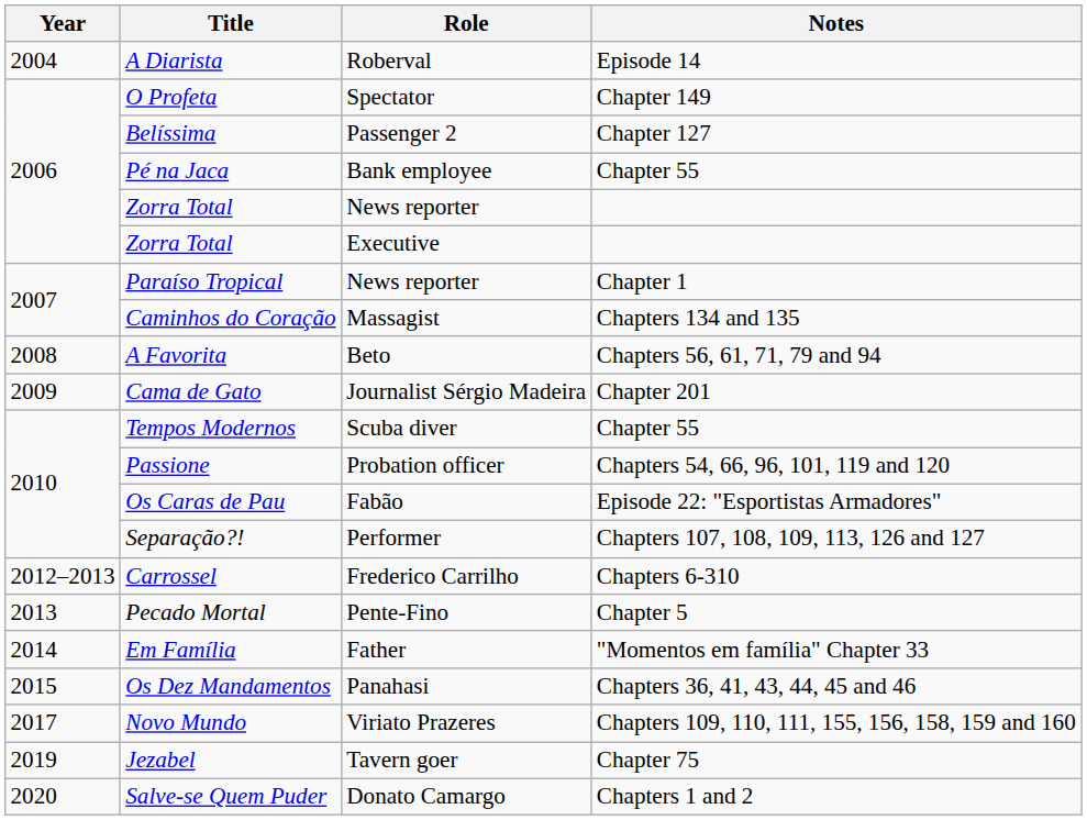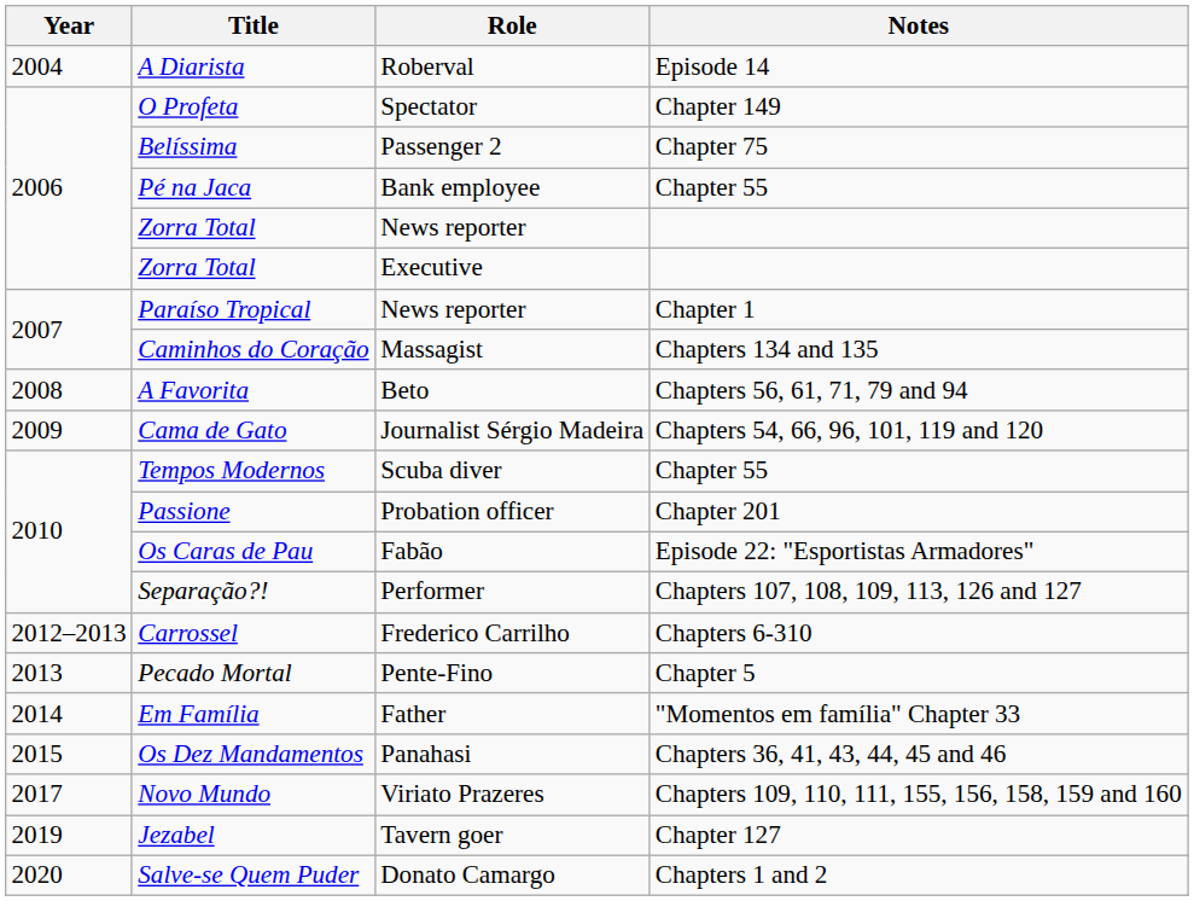Belíssima | Notes: Chapter 127 -> Chapter 75
Cama de Gato | Notes: Chapter 201 -> Chapters 54, 66, 96, 101, 119 and 120
Passione | Notes: Chapters 54, 66, 96, 101, 119 and 120 -> Chapter 201
Jezabel | Notes: Chapter 75 -> Chapter 127
